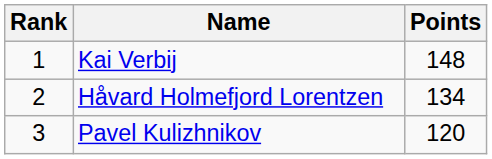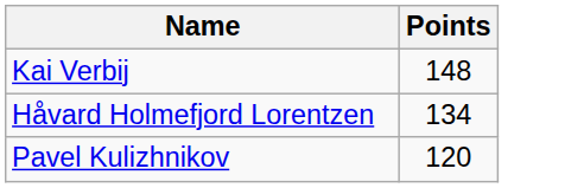- column: Rank | 1 | 2 | 3
